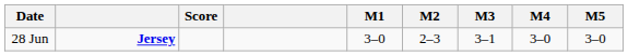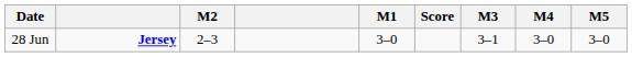columns swapped: Score <-> M2
